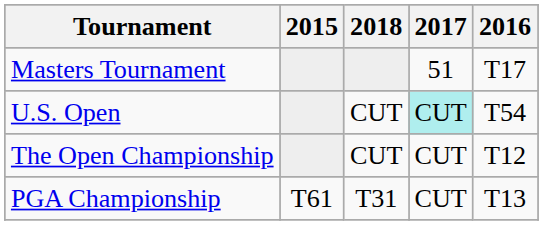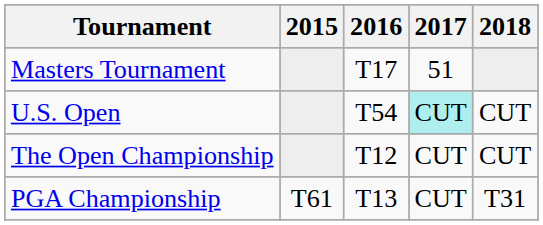columns swapped: 2016 <-> 2018
